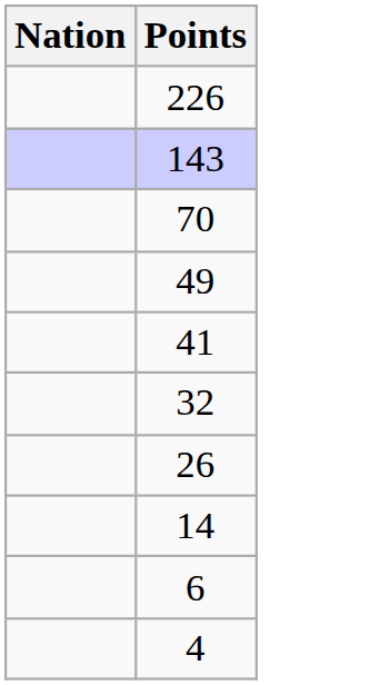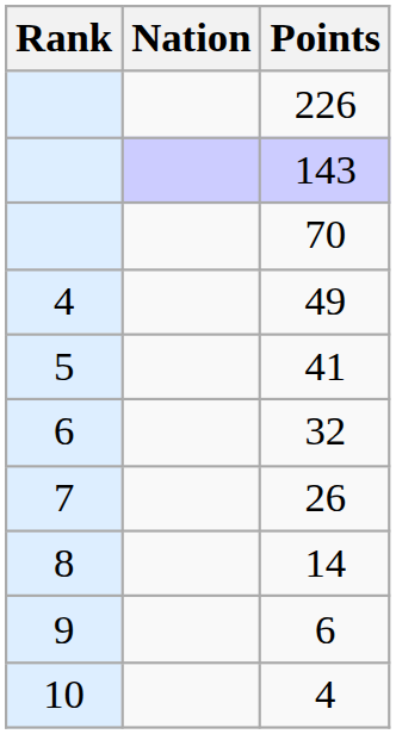+ column: Rank | 4 | 5 | 6 | 7 | 8 | 9 | 10
